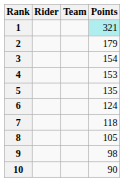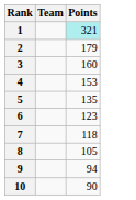- column: Rider
3 | Points: 154 -> 160
6 | Points: 124 -> 123
9 | Points: 98 -> 94
